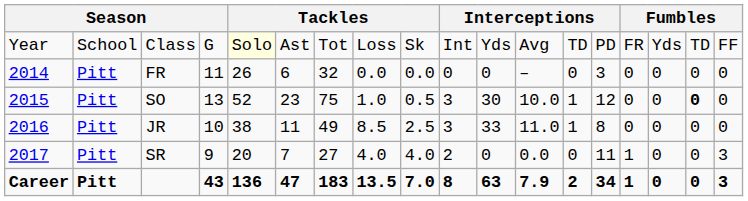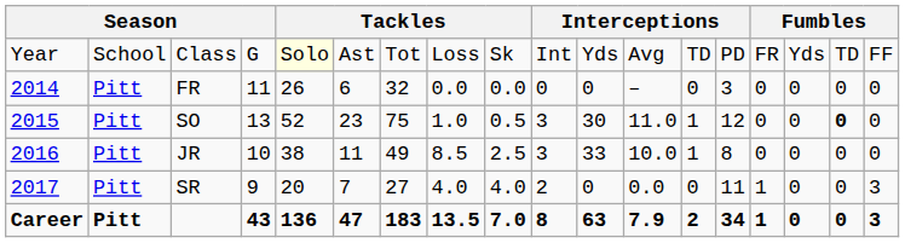SO | column 12: 10.0 -> 11.0
JR | column 12: 11.0 -> 10.0
